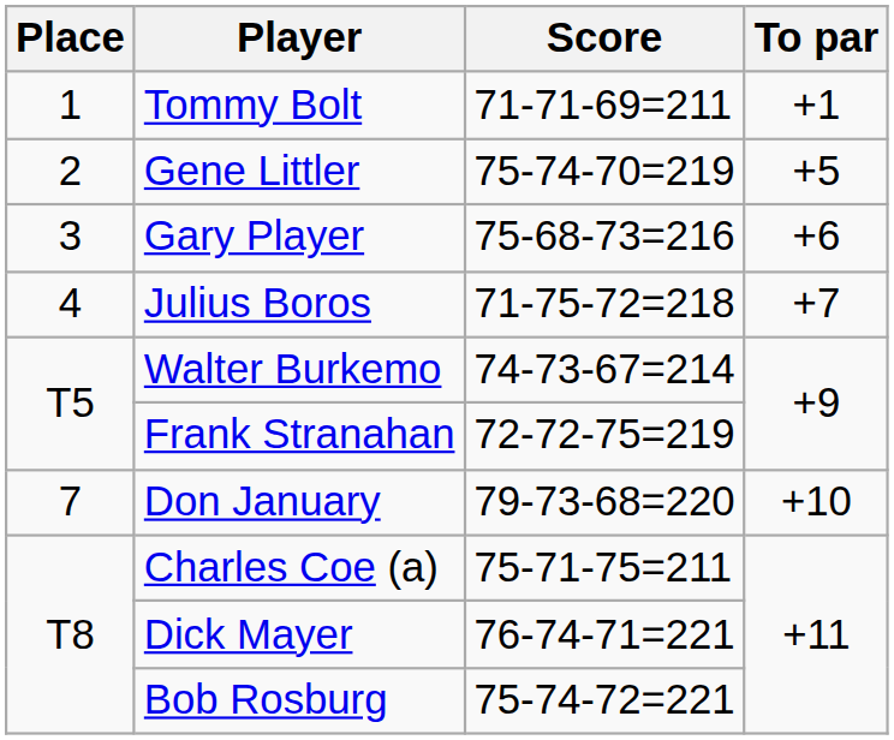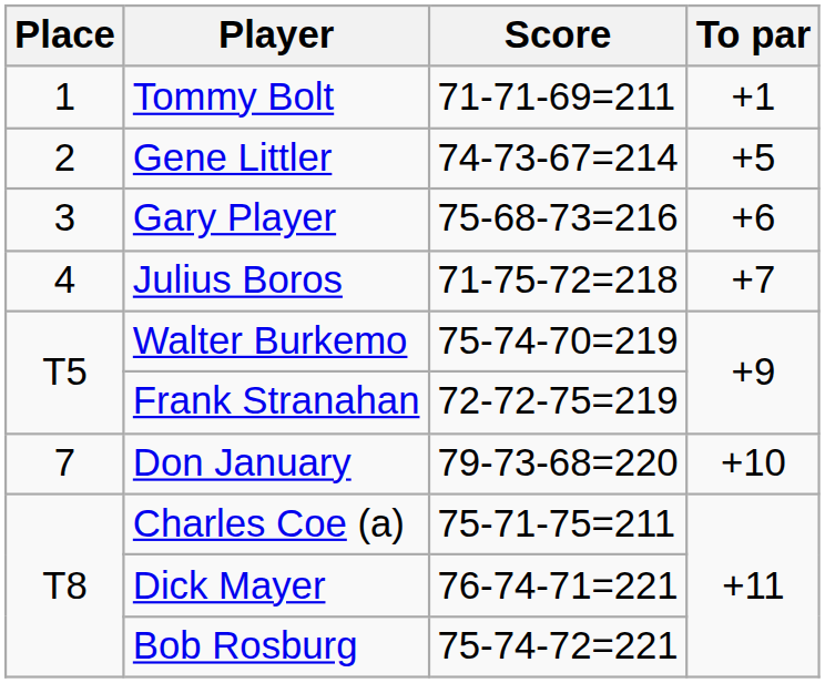Gene Littler | Score: 75-74-70=219 -> 74-73-67=214
Walter Burkemo | Score: 74-73-67=214 -> 75-74-70=219
